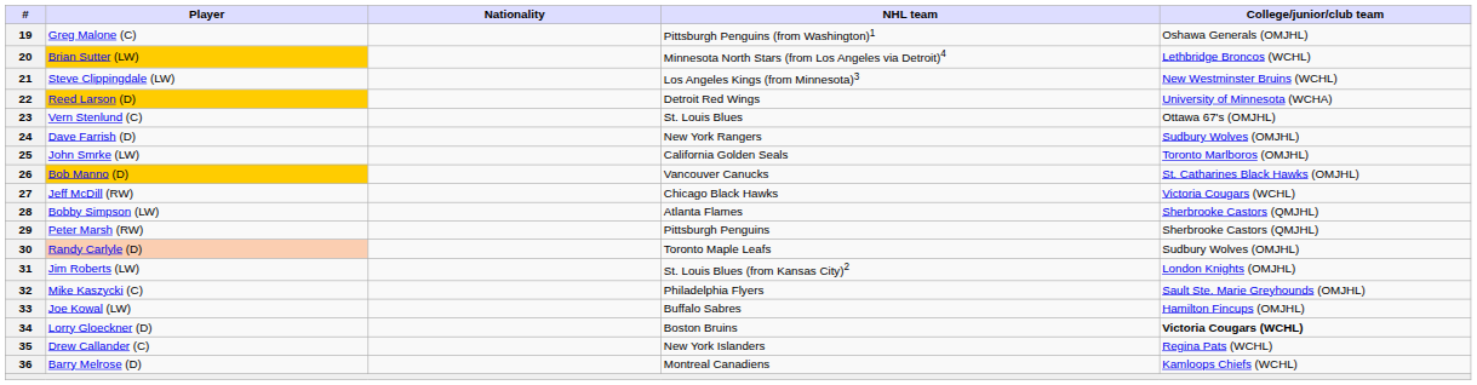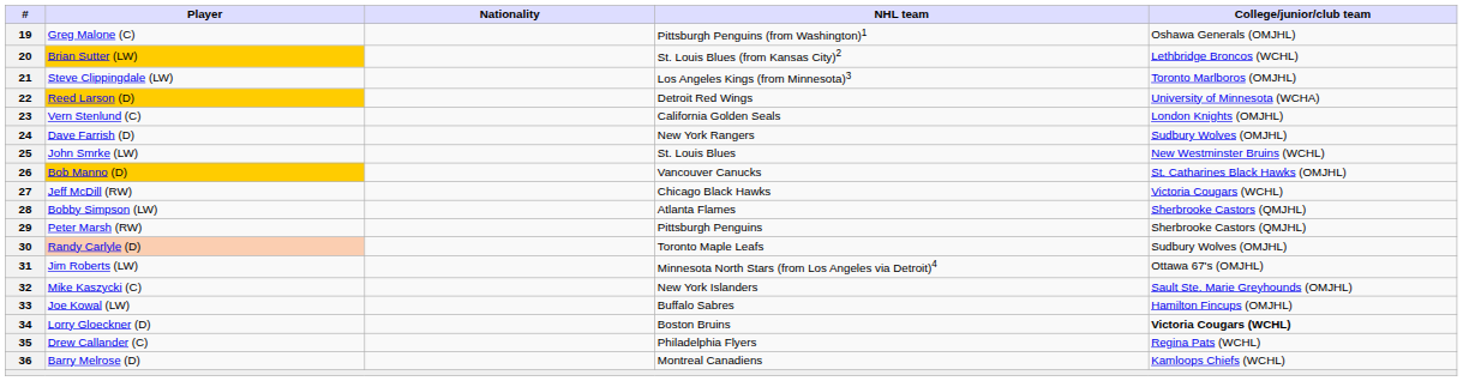20 | NHL team: Minnesota North Stars (from Los Angeles via Detroit)4 -> St. Louis Blues (from Kansas City)2
21 | College/junior/club team: New Westminster Bruins (WCHL) -> Toronto Marlboros (OMJHL)
23 | NHL team: St. Louis Blues -> California Golden Seals
23 | College/junior/club team: Ottawa 67's (OMJHL) -> London Knights (OMJHL)
25 | NHL team: California Golden Seals -> St. Louis Blues
25 | College/junior/club team: Toronto Marlboros (OMJHL) -> New Westminster Bruins (WCHL)
31 | NHL team: St. Louis Blues (from Kansas City)2 -> Minnesota North Stars (from Los Angeles via Detroit)4
31 | College/junior/club team: London Knights (OMJHL) -> Ottawa 67's (OMJHL)
32 | NHL team: Philadelphia Flyers -> New York Islanders
35 | NHL team: New York Islanders -> Philadelphia Flyers
